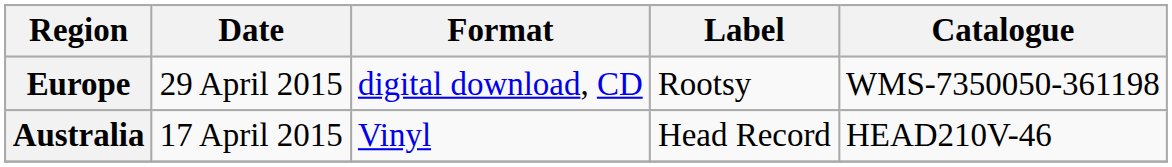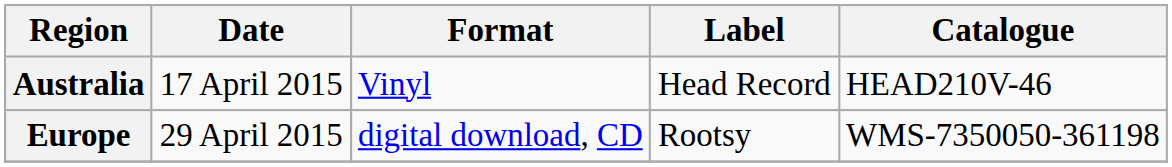rows swapped: Australia <-> Europe
